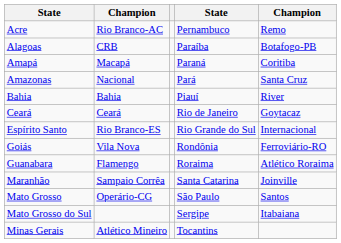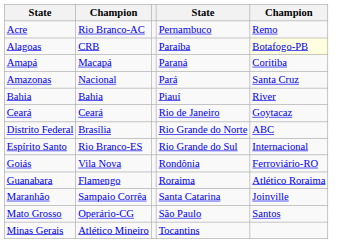Alagoas | column 5: no background -> lightyellow background
+ row: Distrito Federal | Brasília | Rio Grande do Norte | ABC
- row: Mato Grosso do Sul | Sergipe | Itabaiana
